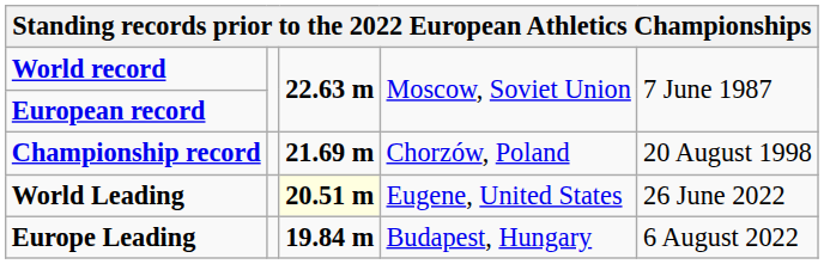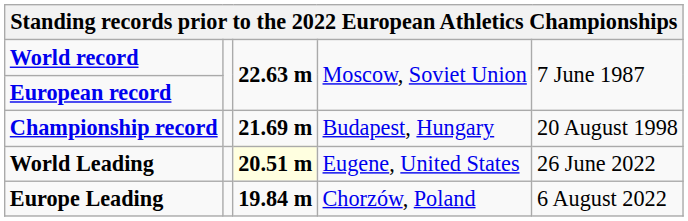Championship record | column 4: Chorzów, Poland -> Budapest, Hungary
Europe Leading | column 4: Budapest, Hungary -> Chorzów, Poland
